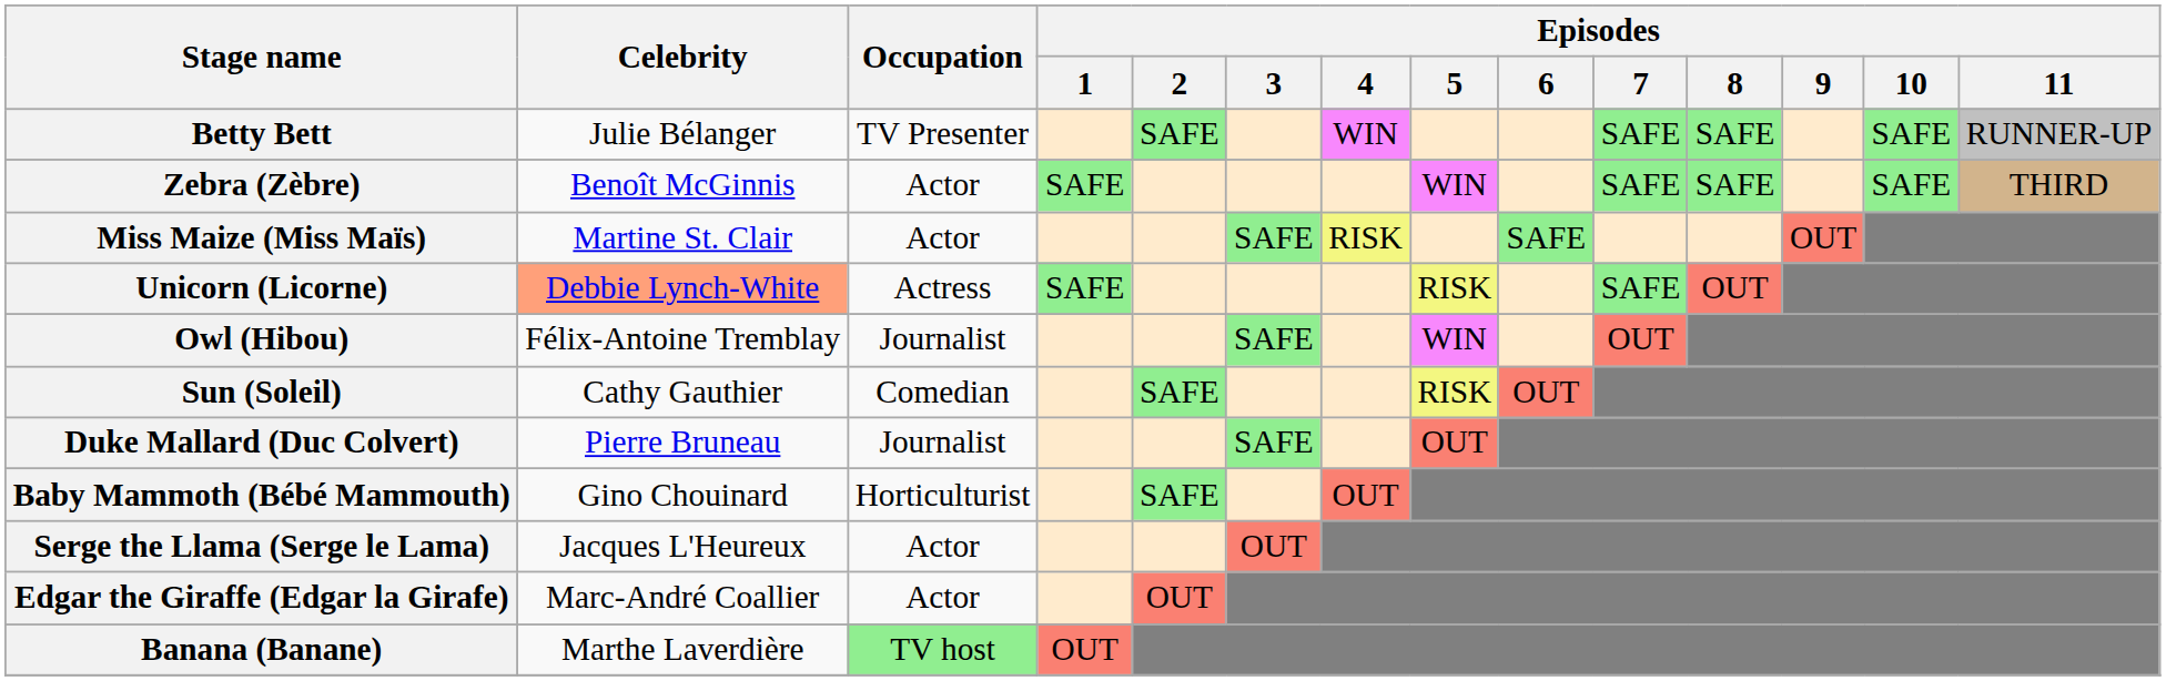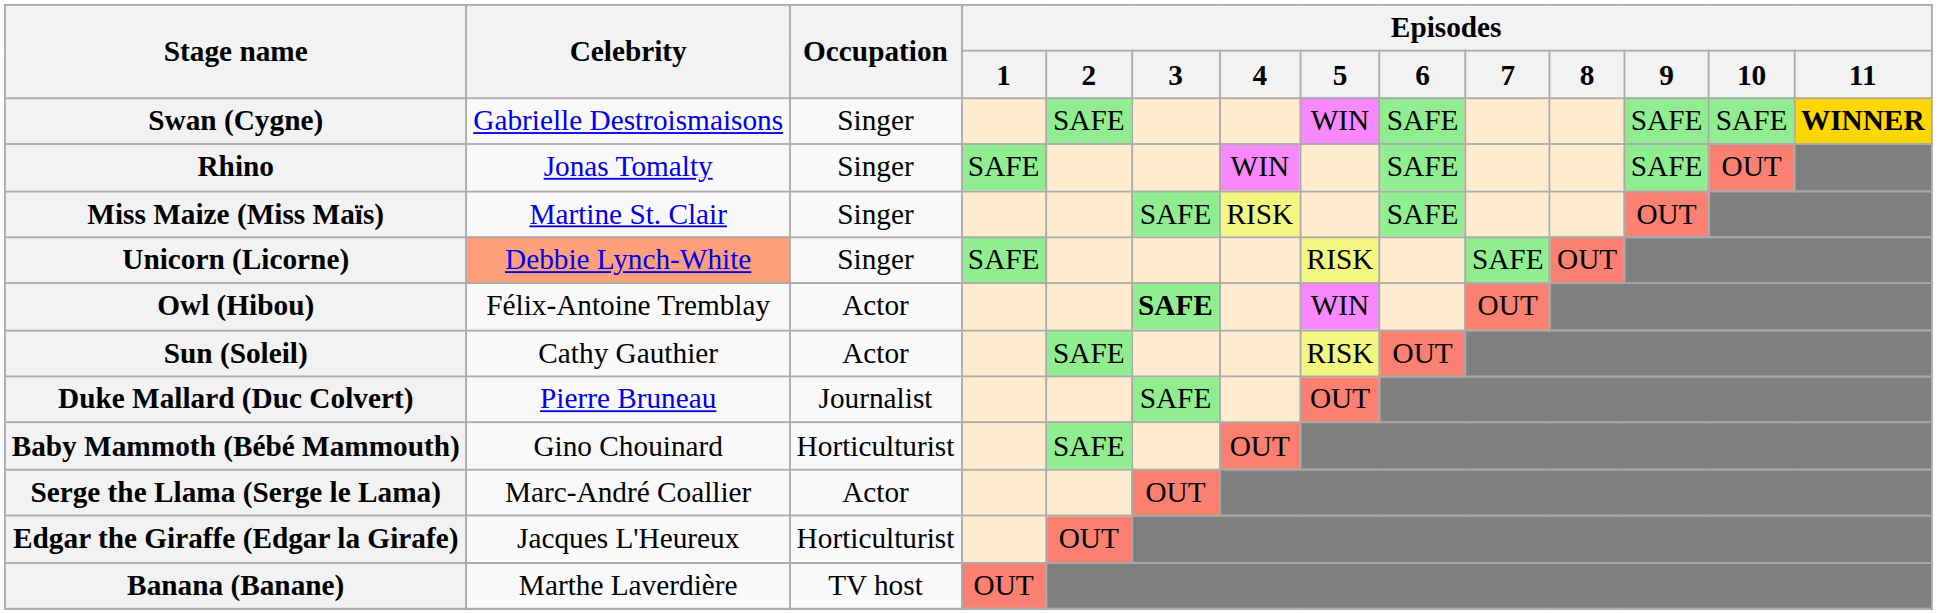+ row: Swan (Cygne) | Gabrielle Destroismaisons | Singer | SAFE | WIN | SAFE | SAFE | SAFE | WINNER
- row: Betty Bett | Julie Bélanger | TV Presenter | SAFE | WIN | SAFE | SAFE | SAFE | RUNNER-UP
- row: Zebra (Zèbre) | Benoît McGinnis | Actor | SAFE | WIN | SAFE | SAFE | SAFE | THIRD
+ row: Rhino | Jonas Tomalty | Singer | SAFE | WIN | SAFE | SAFE | OUT
Miss Maize (Miss Maïs) | Occupation: Actor -> Singer
Unicorn (Licorne) | Occupation: Actress -> Singer
Owl (Hibou) | Occupation: Journalist -> Actor
Owl (Hibou) | Episodes / 3: normal -> bold
Sun (Soleil) | Occupation: Comedian -> Actor
Serge the Llama (Serge le Lama) | Celebrity: Jacques L'Heureux -> Marc-André Coallier
Edgar the Giraffe (Edgar la Girafe) | Celebrity: Marc-André Coallier -> Jacques L'Heureux
Edgar the Giraffe (Edgar la Girafe) | Occupation: Actor -> Horticulturist
Banana (Banane) | Occupation: lightgreen background -> no background
